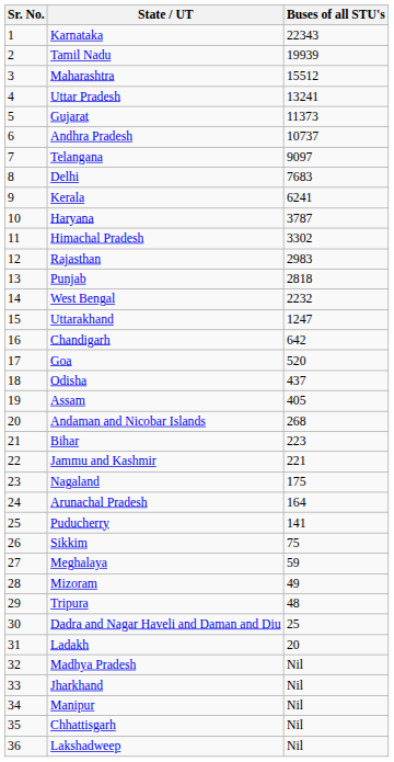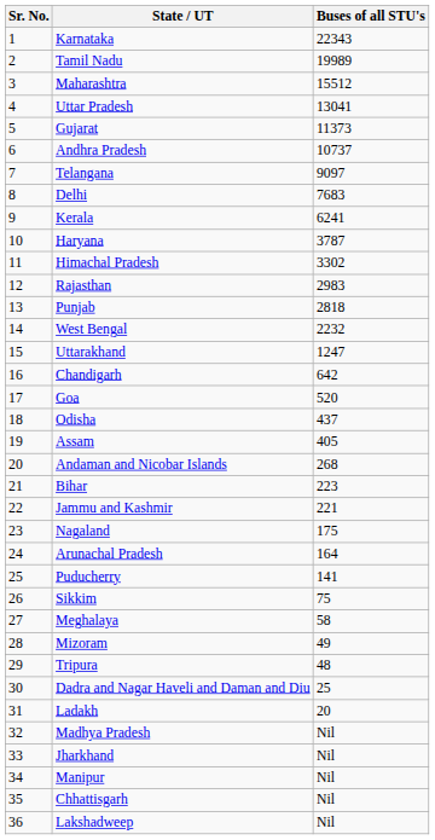Tamil Nadu | Buses of all STU's: 19939 -> 19989
Uttar Pradesh | Buses of all STU's: 13241 -> 13041
Meghalaya | Buses of all STU's: 59 -> 58
